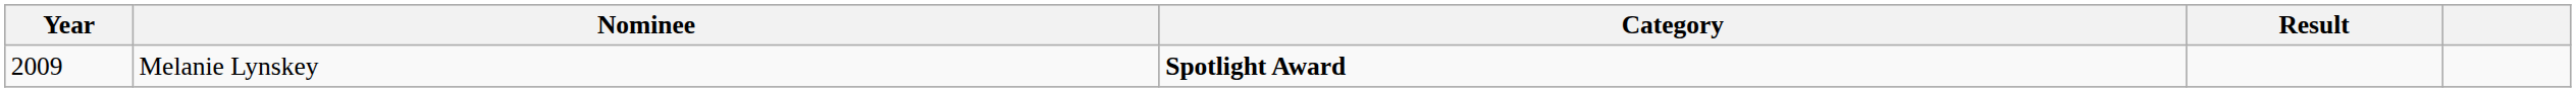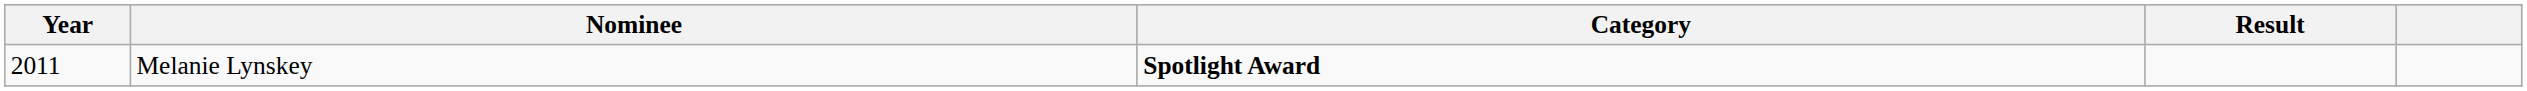Melanie Lynskey | Year: 2009 -> 2011
